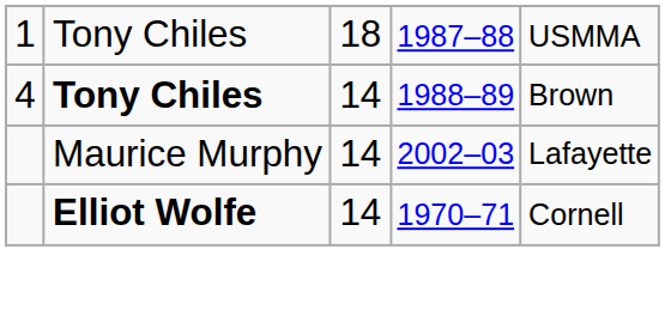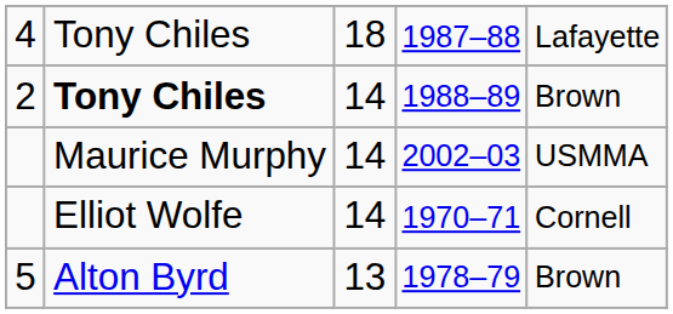1987–88 | column 1: 1 -> 4
1987–88 | column 5: USMMA -> Lafayette
1988–89 | column 1: 4 -> 2
2002–03 | column 5: Lafayette -> USMMA
1970–71 | column 2: bold -> normal
+ row: 5 | Alton Byrd | 13 | 1978–79 | Brown
